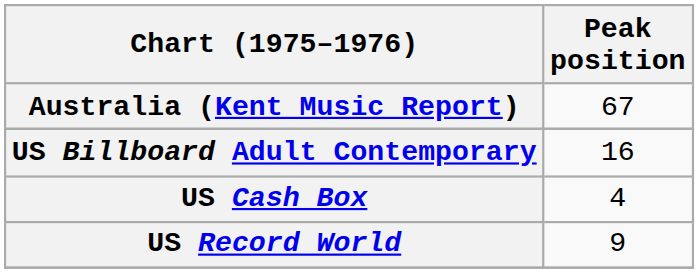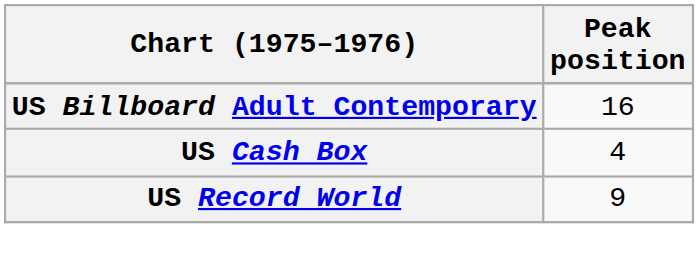- row: Australia (Kent Music Report) | 67
